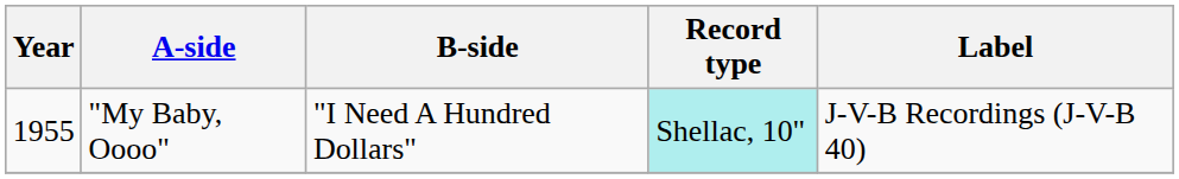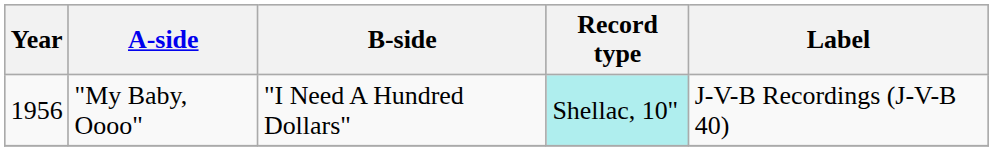"My Baby, Oooo" | Year: 1955 -> 1956
